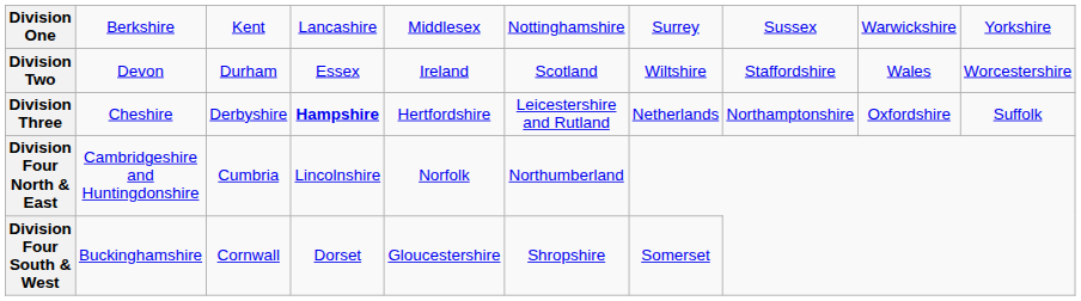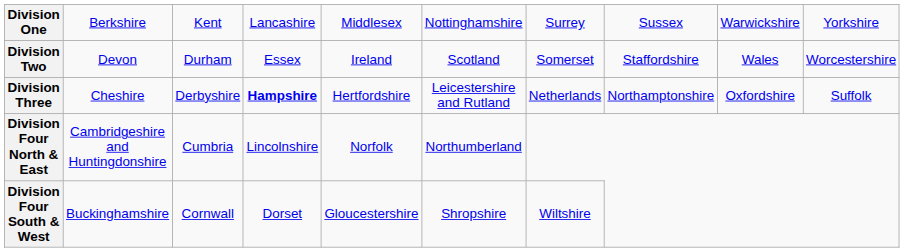Division Two | column 7: Wiltshire -> Somerset
Division Four South & West | column 7: Somerset -> Wiltshire
